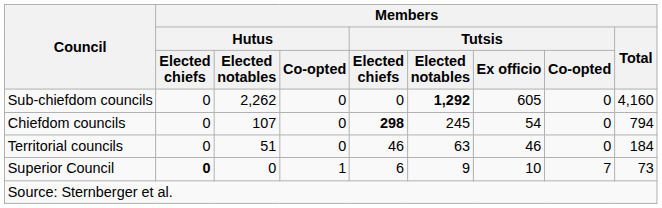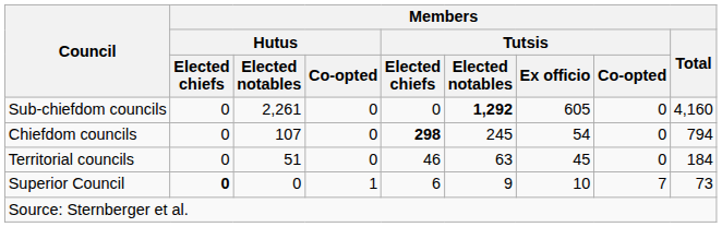Sub-chiefdom councils | Members / Hutus / Elected notables: 2,262 -> 2,261
Territorial councils | Members / Tutsis / Ex officio: 46 -> 45
